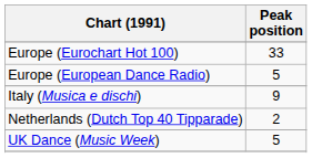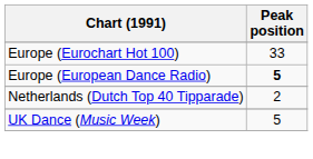Europe (European Dance Radio) | Peak position: normal -> bold
- row: Italy (Musica e dischi) | 9
